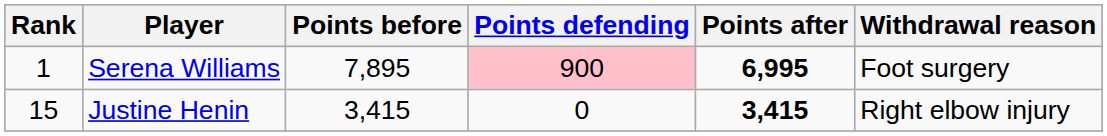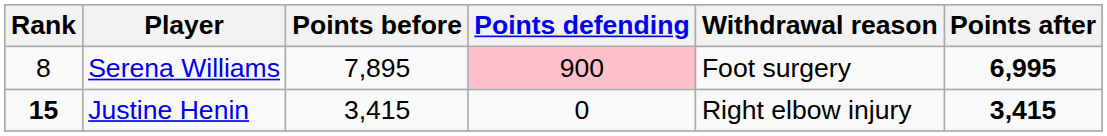columns swapped: Points after <-> Withdrawal reason
Serena Williams | Rank: 1 -> 8
Justine Henin | Rank: normal -> bold
